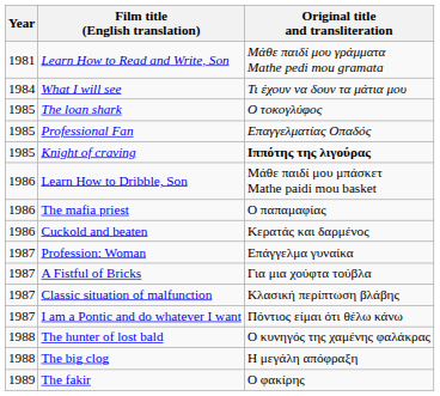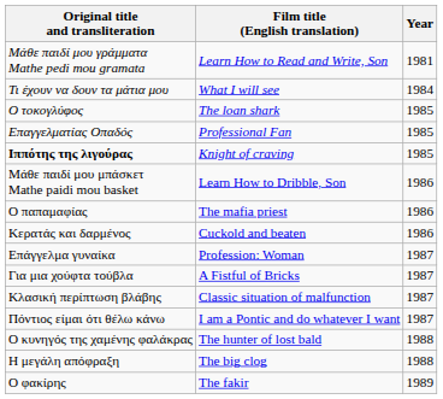columns swapped: Year <-> Original title and transliteration
